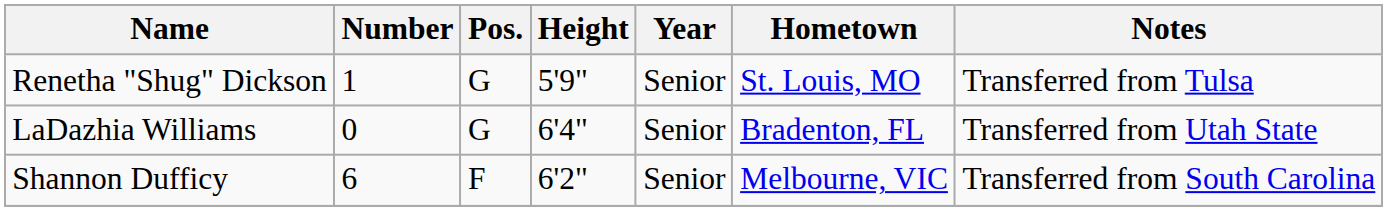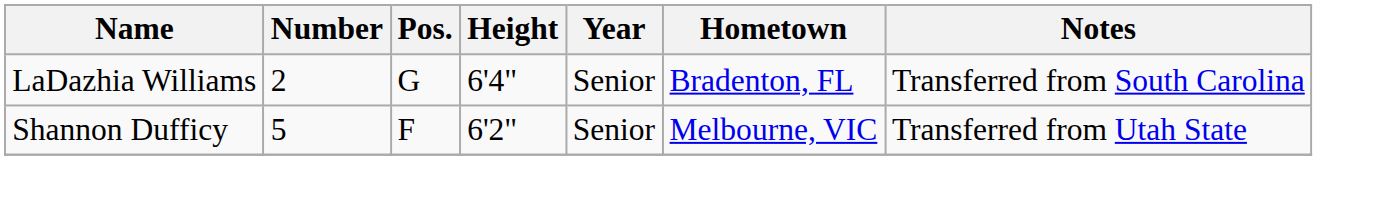- row: Renetha "Shug" Dickson | 1 | G | 5'9" | Senior | St. Louis, MO | Transferred from Tulsa
LaDazhia Williams | Number: 0 -> 2
LaDazhia Williams | Notes: Transferred from Utah State -> Transferred from South Carolina
Shannon Dufficy | Number: 6 -> 5
Shannon Dufficy | Notes: Transferred from South Carolina -> Transferred from Utah State
